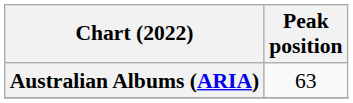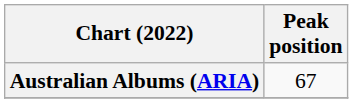Australian Albums (ARIA) | Peak position: 63 -> 67
